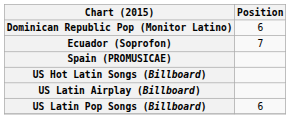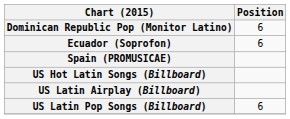Ecuador (Soprofon) | Position: 7 -> 6
